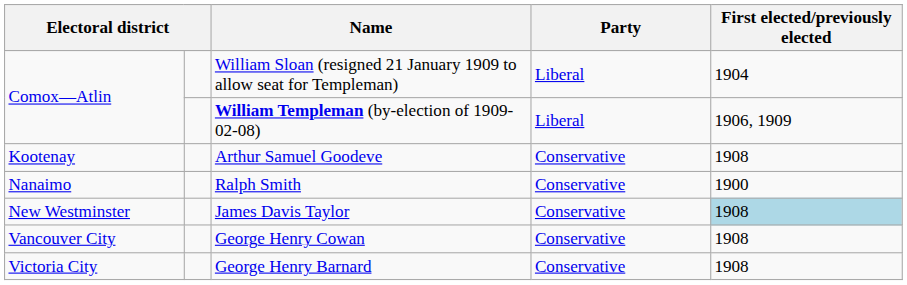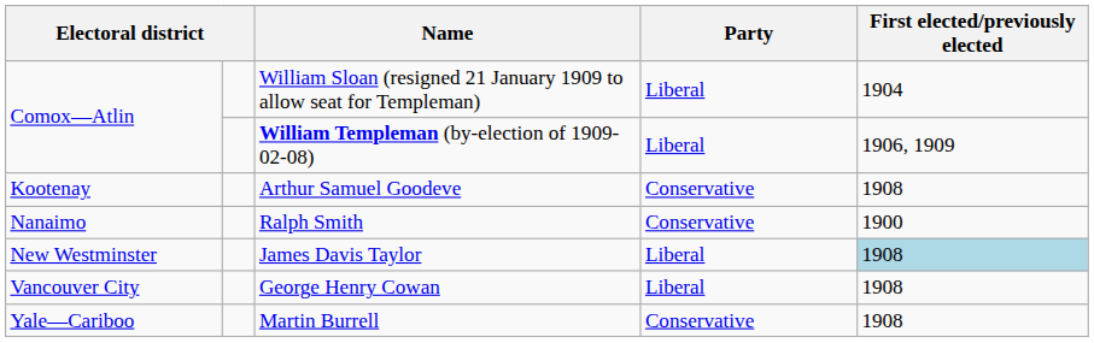James Davis Taylor | Party: Conservative -> Liberal
George Henry Cowan | Party: Conservative -> Liberal
- row: Victoria City | George Henry Barnard | Conservative | 1908
+ row: Yale—Cariboo | Martin Burrell | Conservative | 1908
